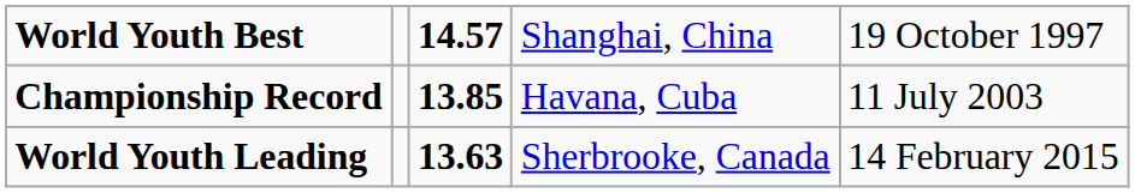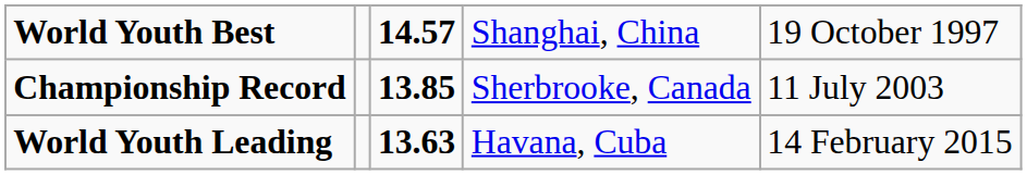Championship Record | column 4: Havana, Cuba -> Sherbrooke, Canada
World Youth Leading | column 4: Sherbrooke, Canada -> Havana, Cuba
